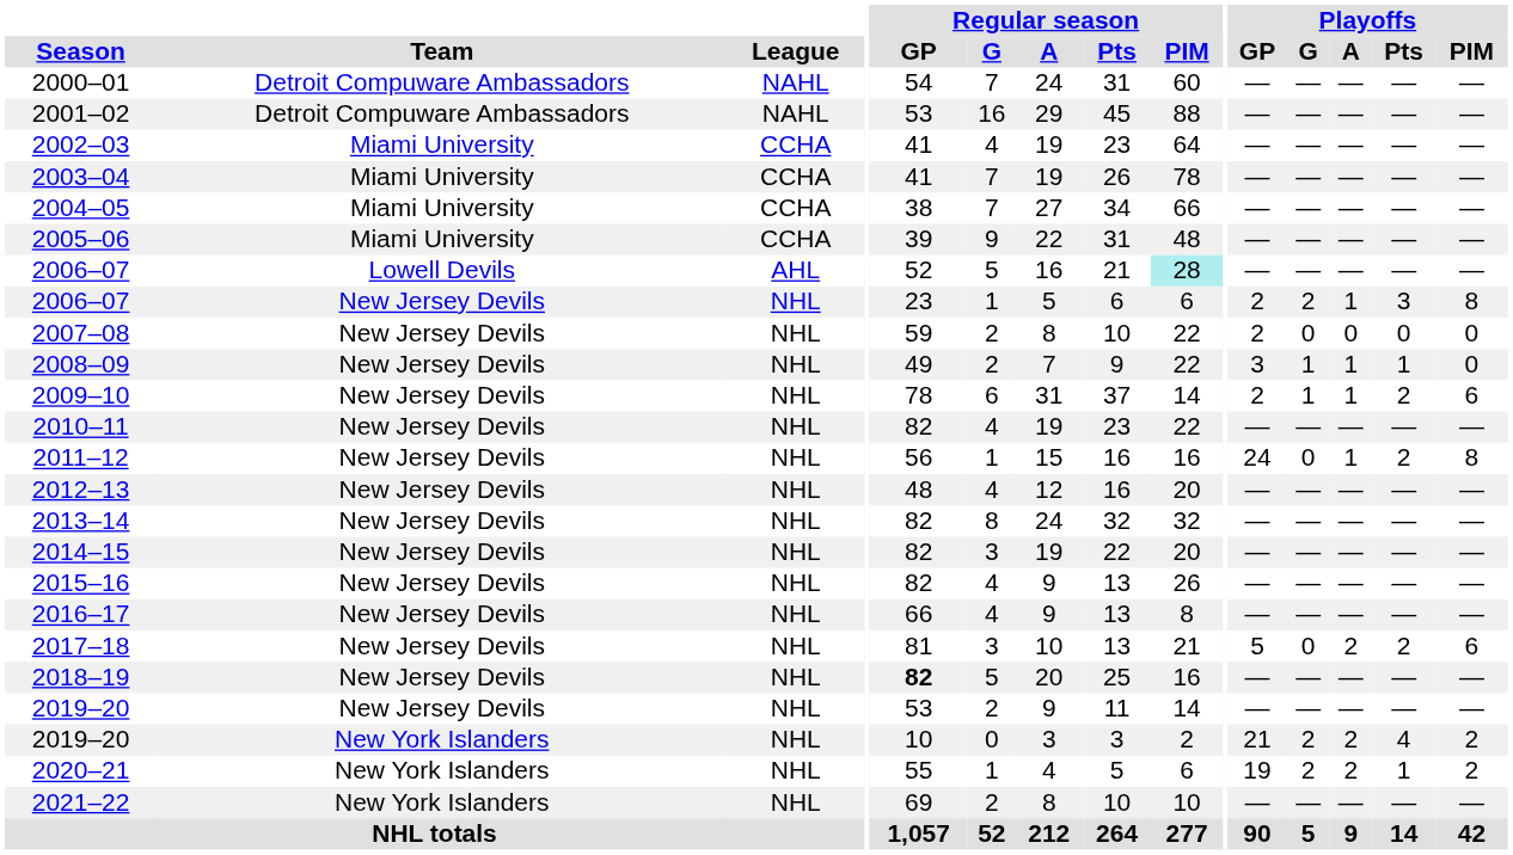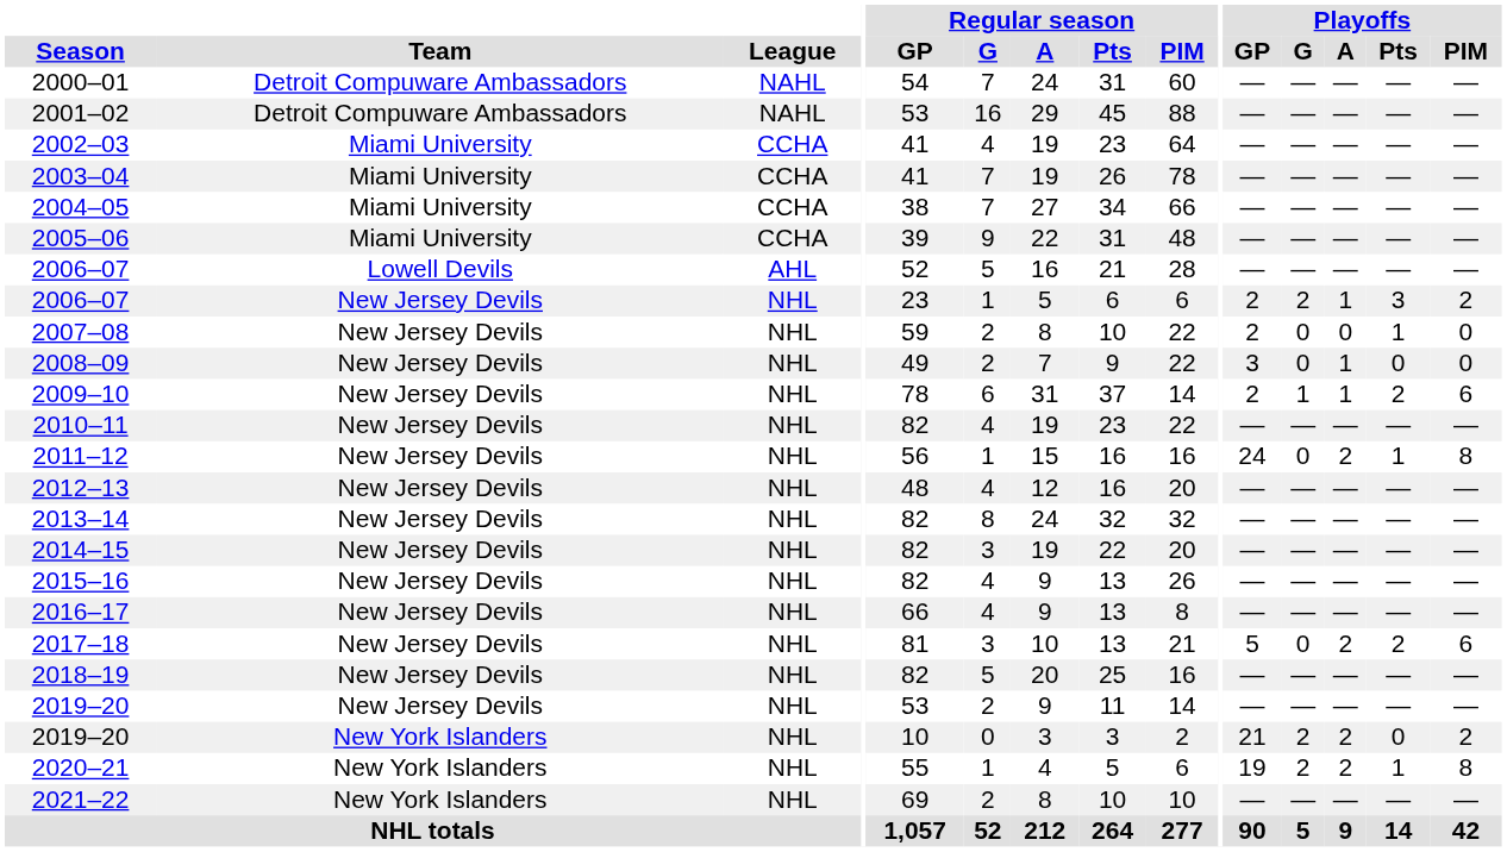2006–07 / Lowell Devils | Regular season / PIM: paleturquoise background -> no background
2006–07 / New Jersey Devils | Playoffs / PIM: 8 -> 2
2007–08 | Playoffs / Pts: 0 -> 1
2008–09 | Playoffs / G: 1 -> 0
2008–09 | Playoffs / Pts: 1 -> 0
2011–12 | Playoffs / A: 1 -> 2
2011–12 | Playoffs / Pts: 2 -> 1
2018–19 | Regular season / GP: bold -> normal
2019–20 / New York Islanders | Playoffs / Pts: 4 -> 0
2020–21 | Playoffs / PIM: 2 -> 8
